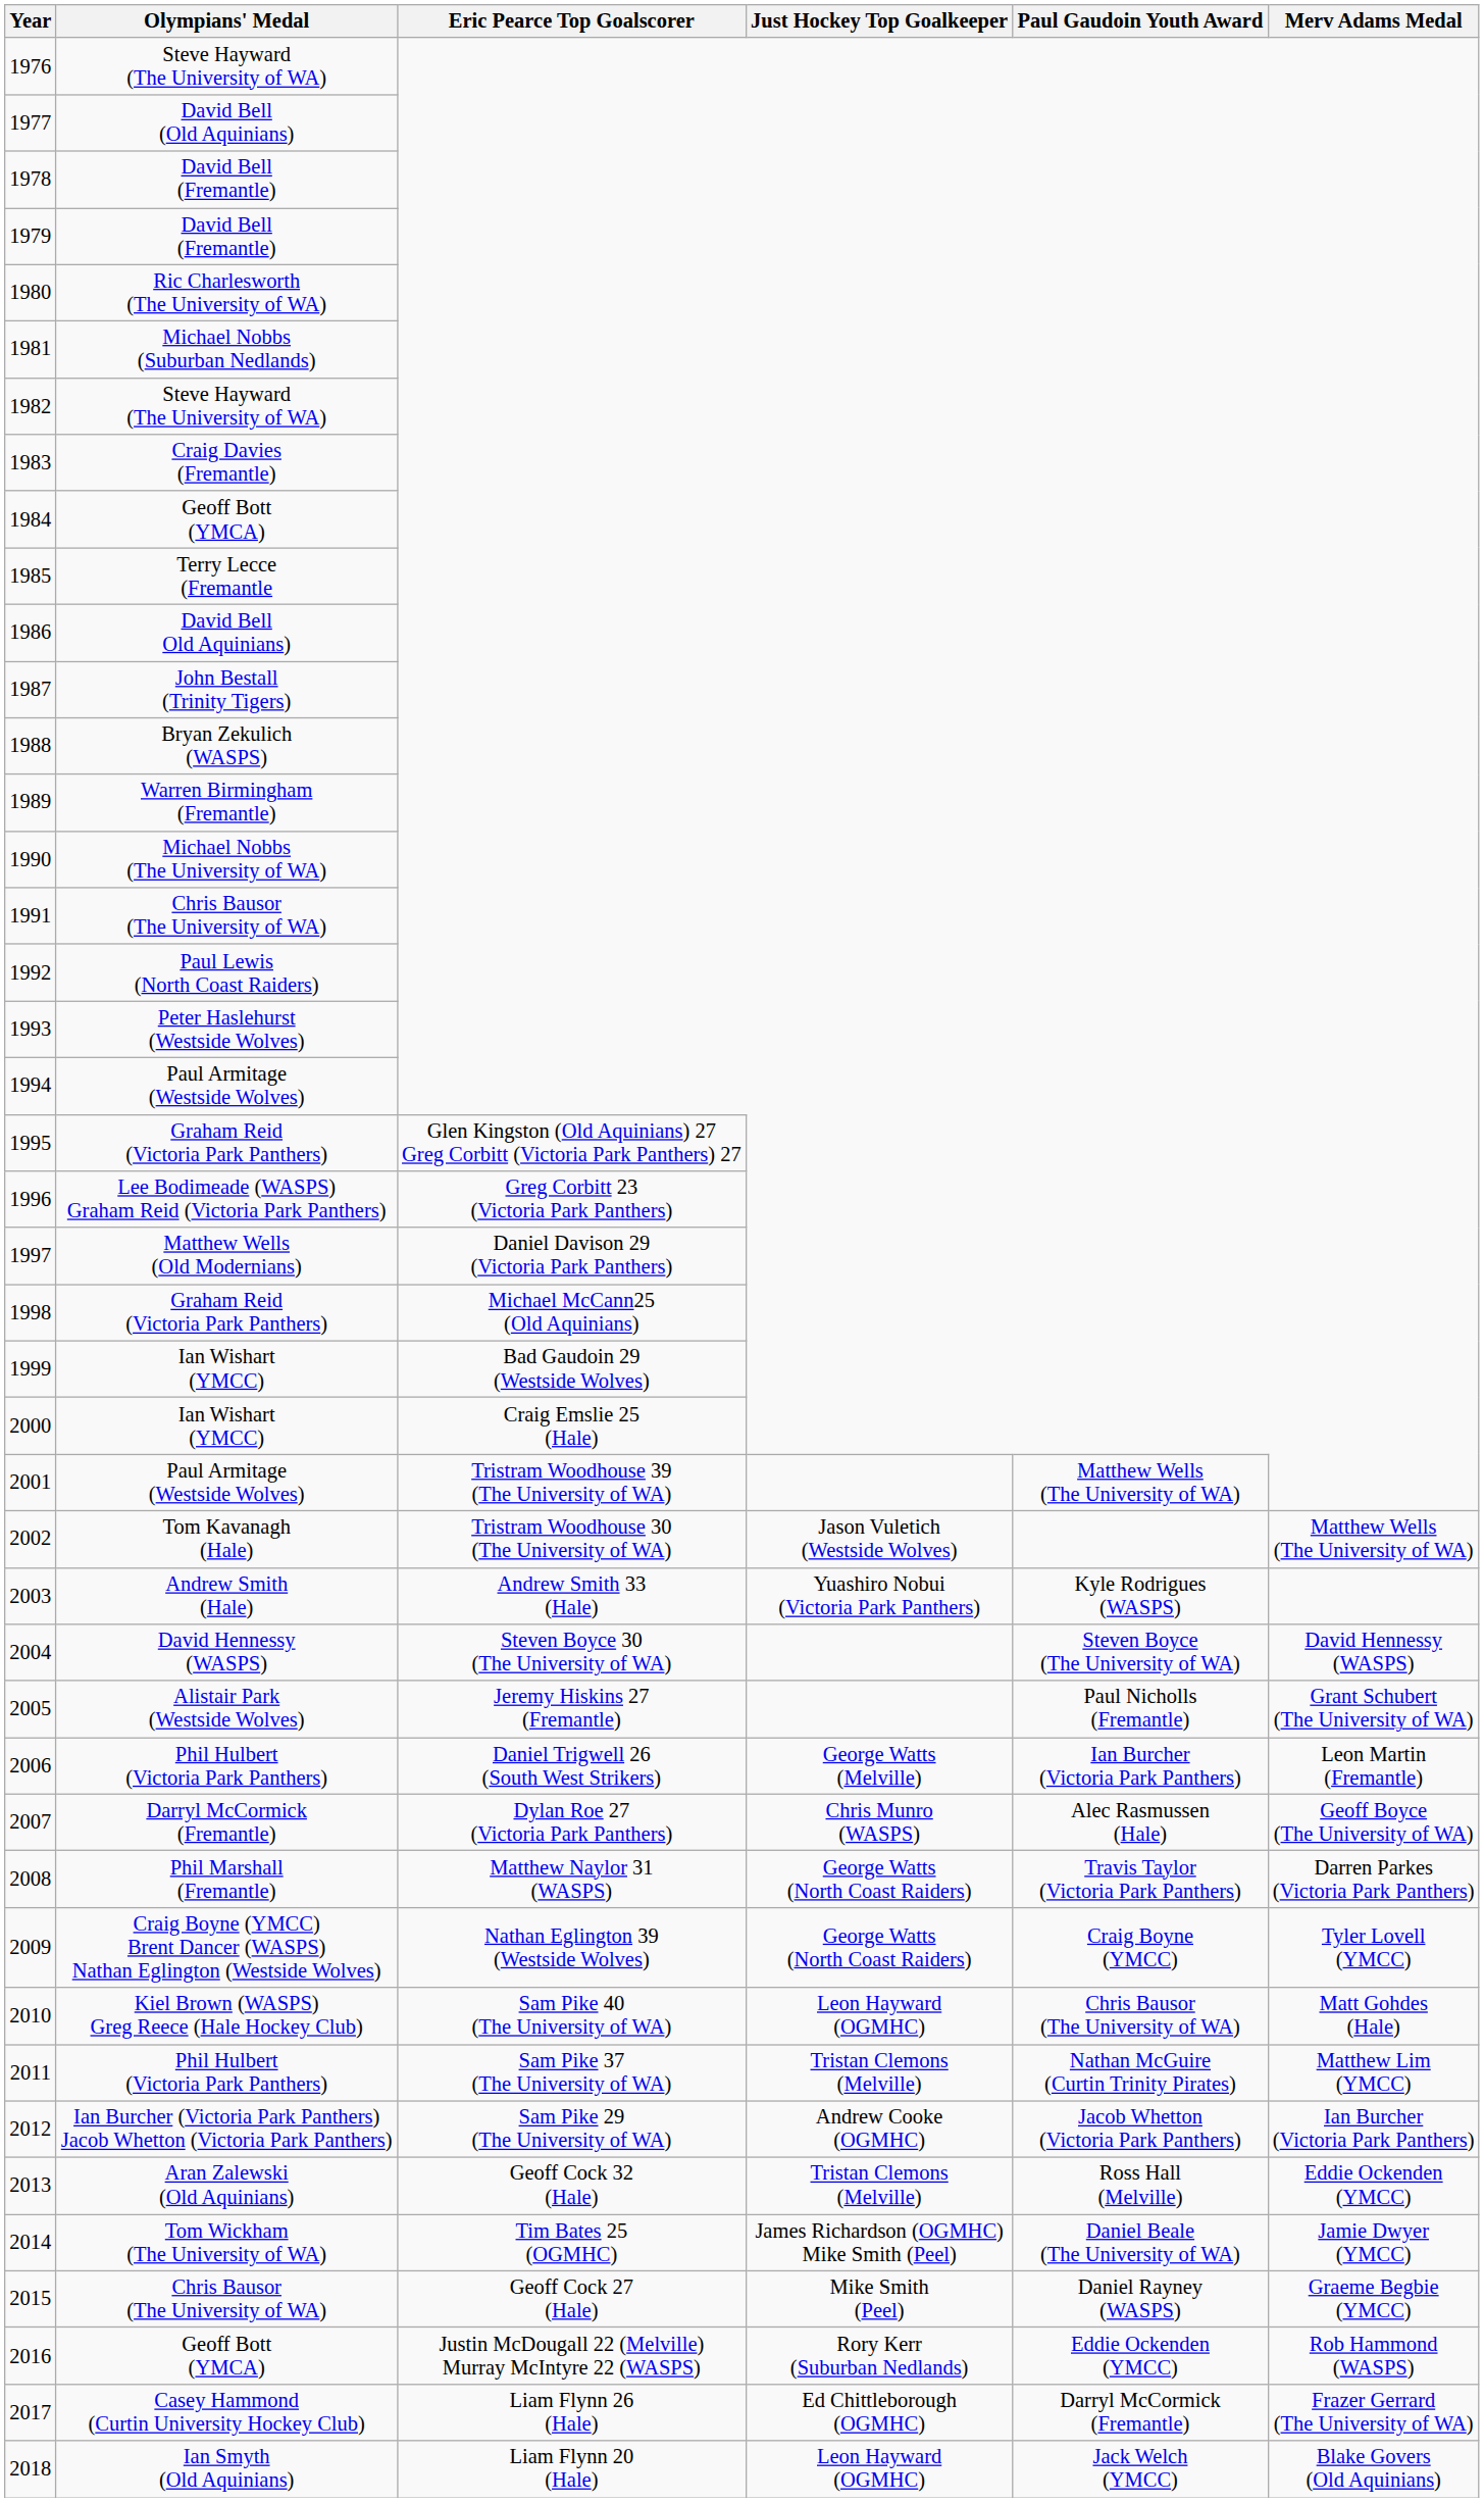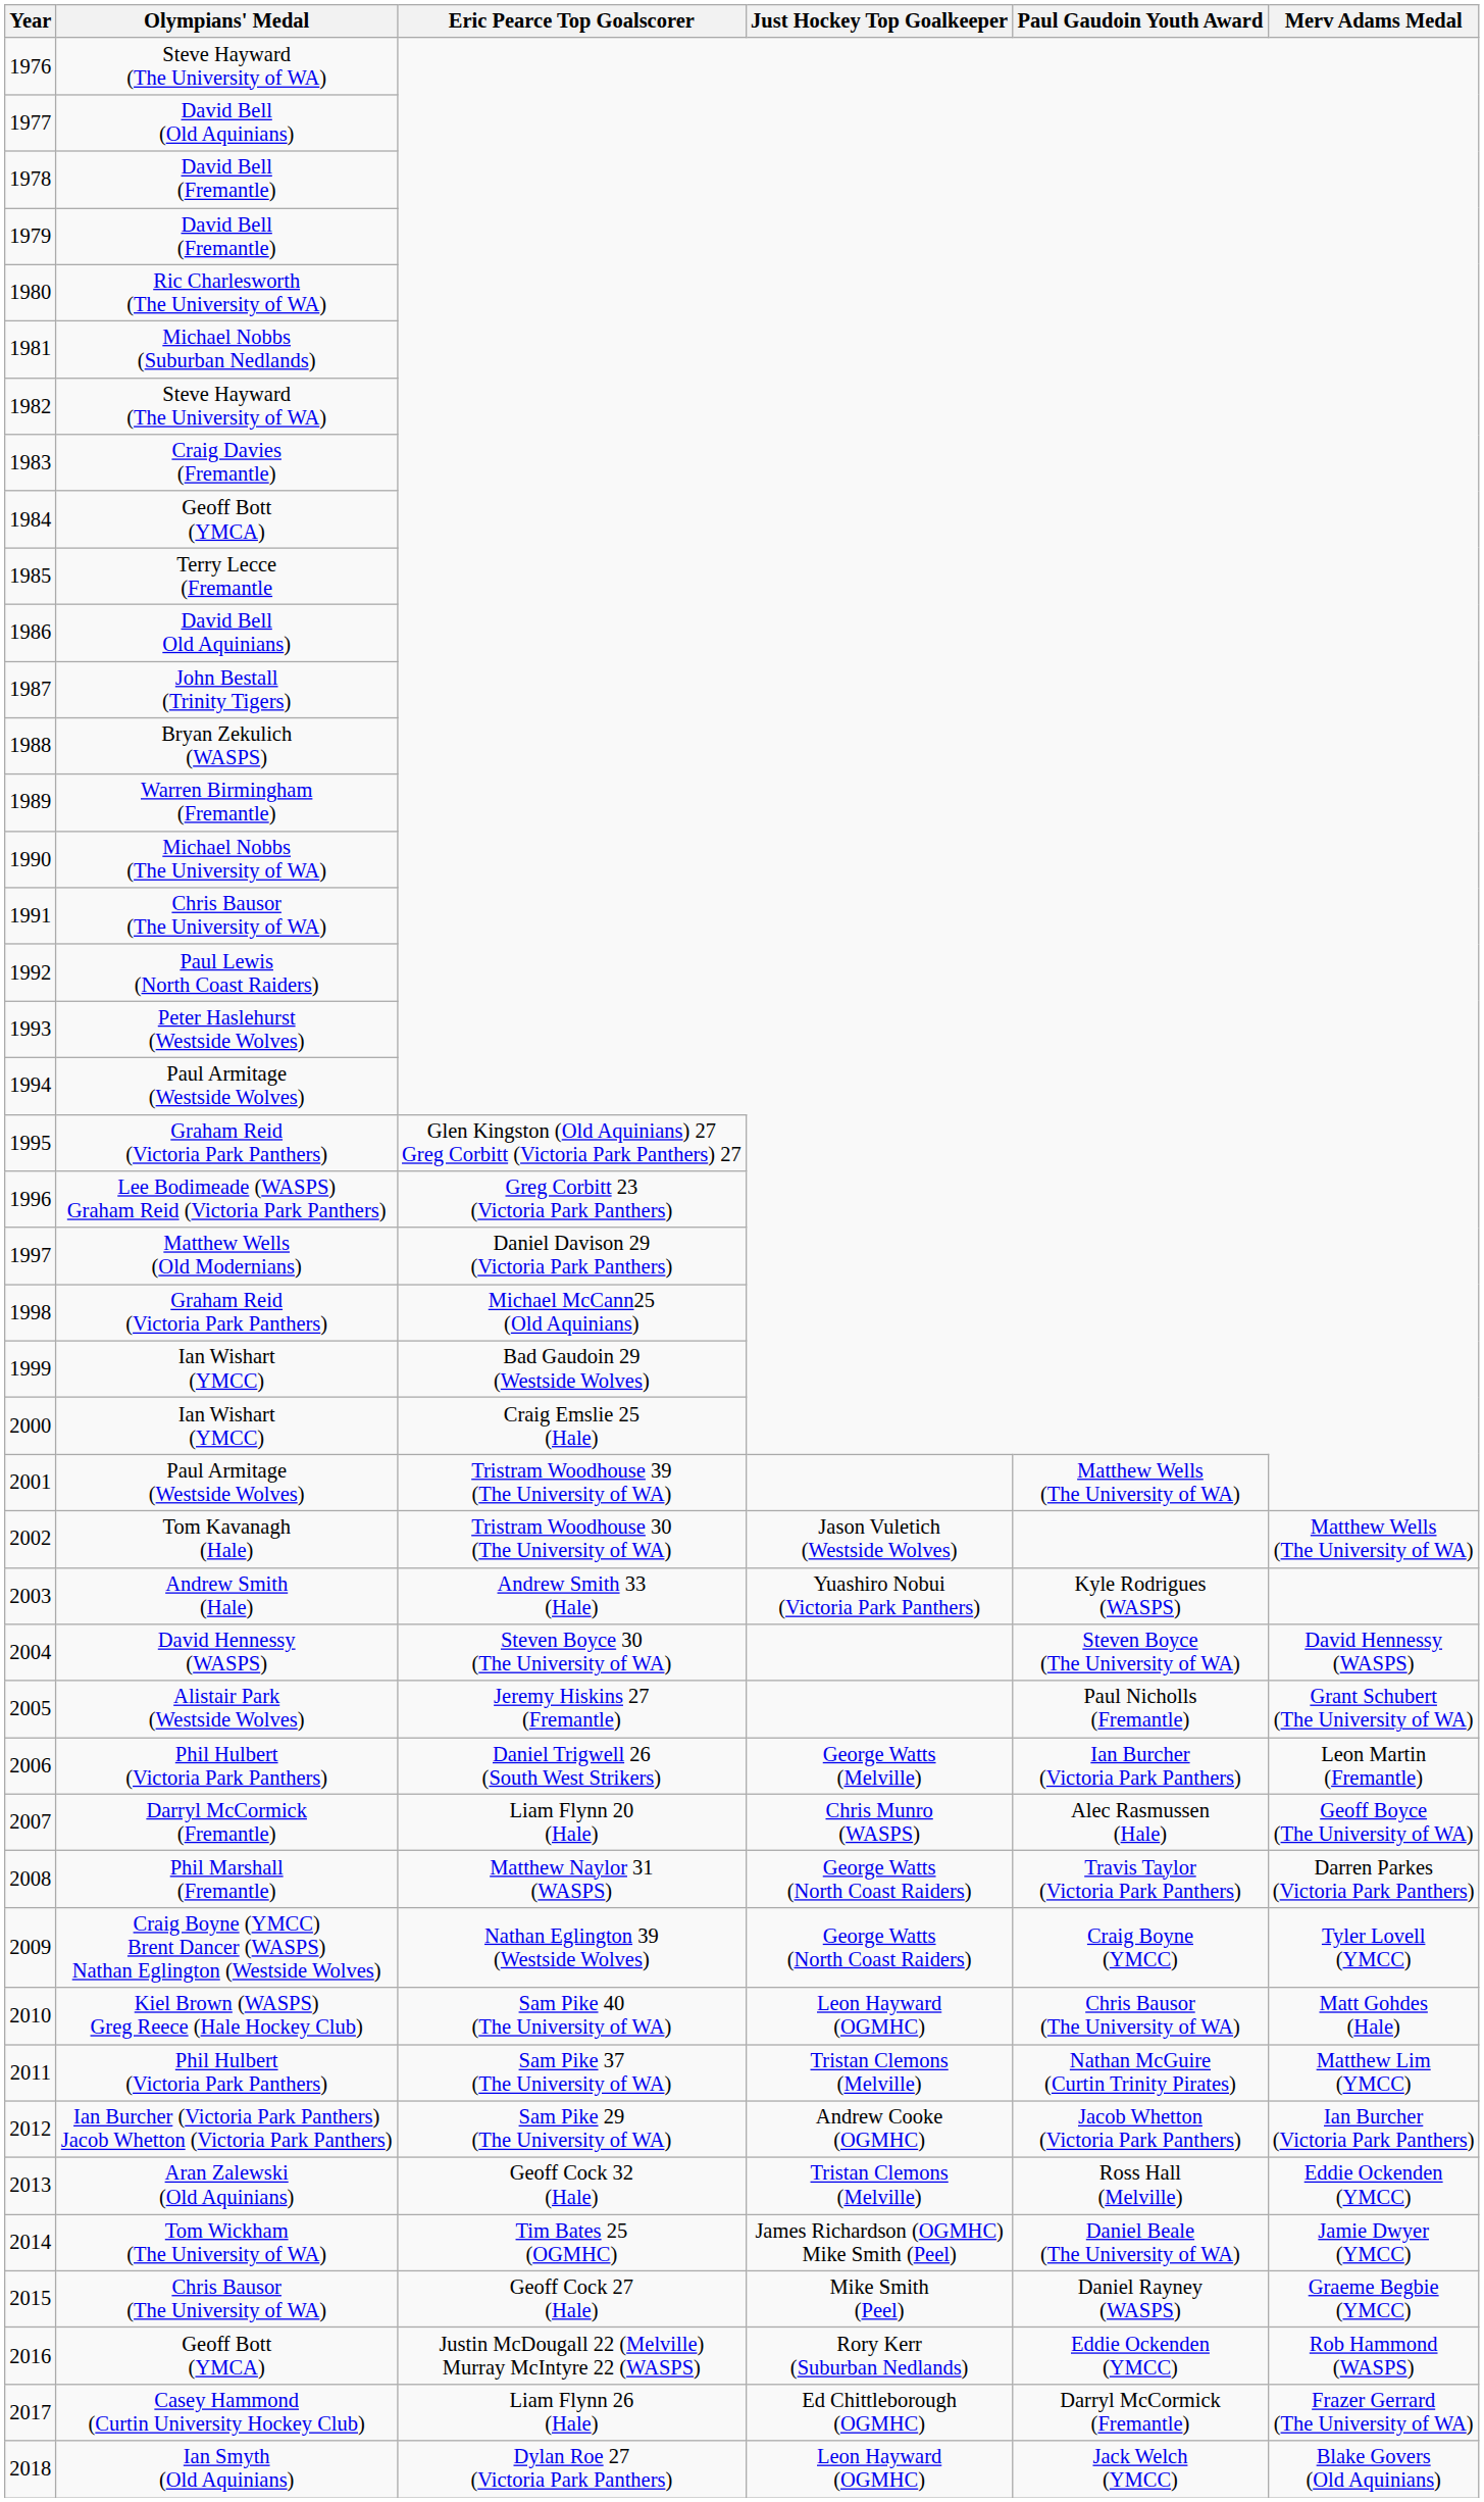2007 | Eric Pearce Top Goalscorer: Dylan Roe 27 (Victoria Park Panthers) -> Liam Flynn 20 (Hale)
2018 | Eric Pearce Top Goalscorer: Liam Flynn 20 (Hale) -> Dylan Roe 27 (Victoria Park Panthers)
